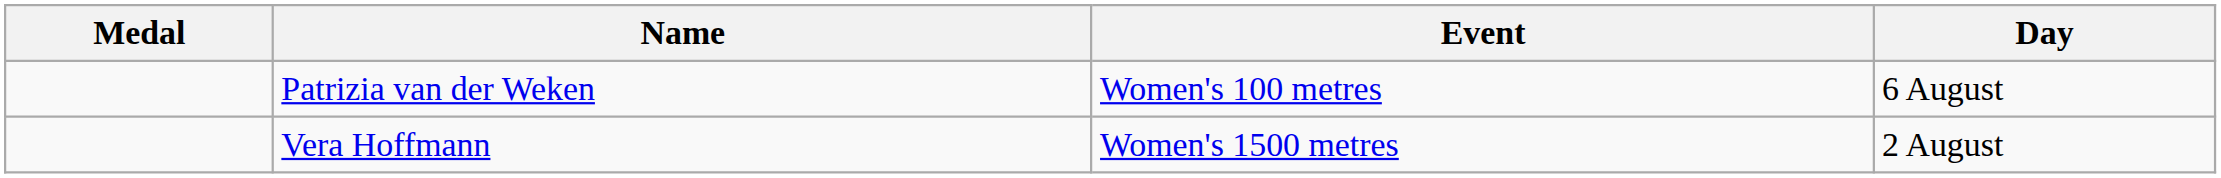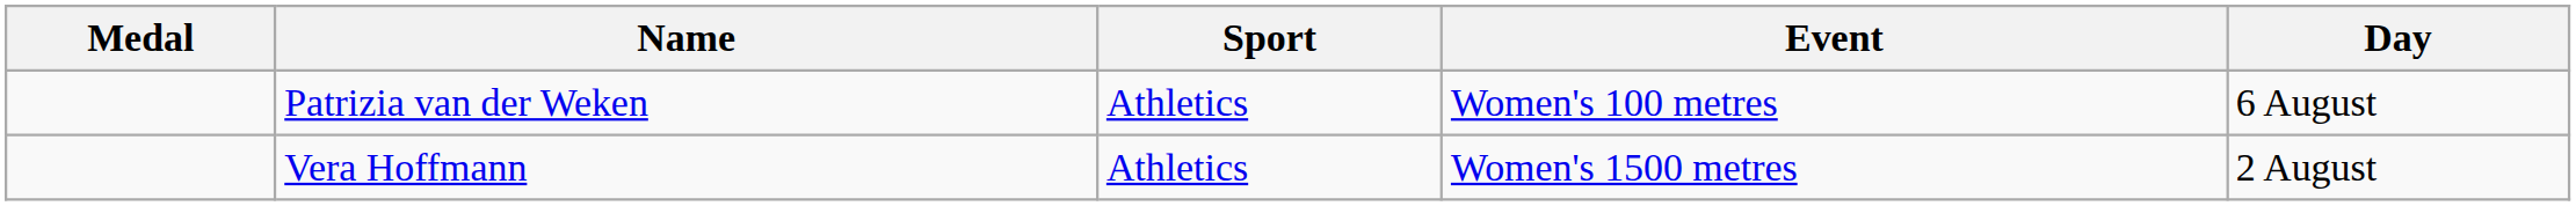+ column: Sport | Athletics | Athletics
